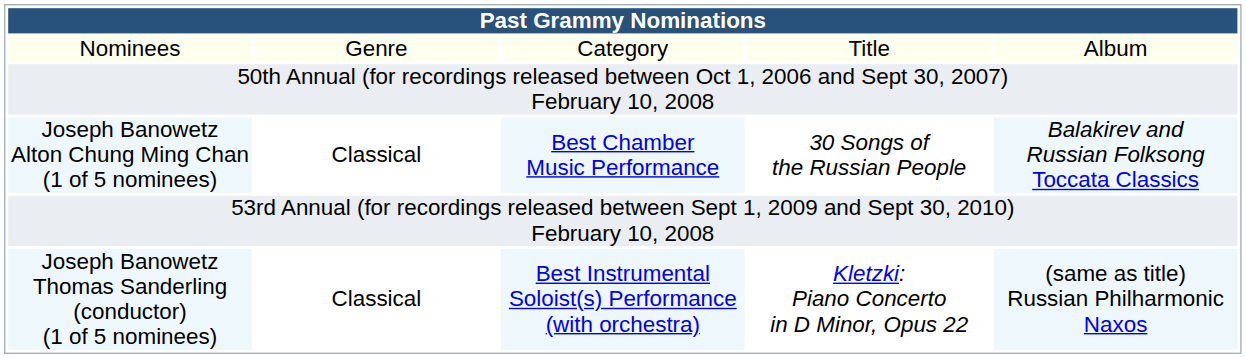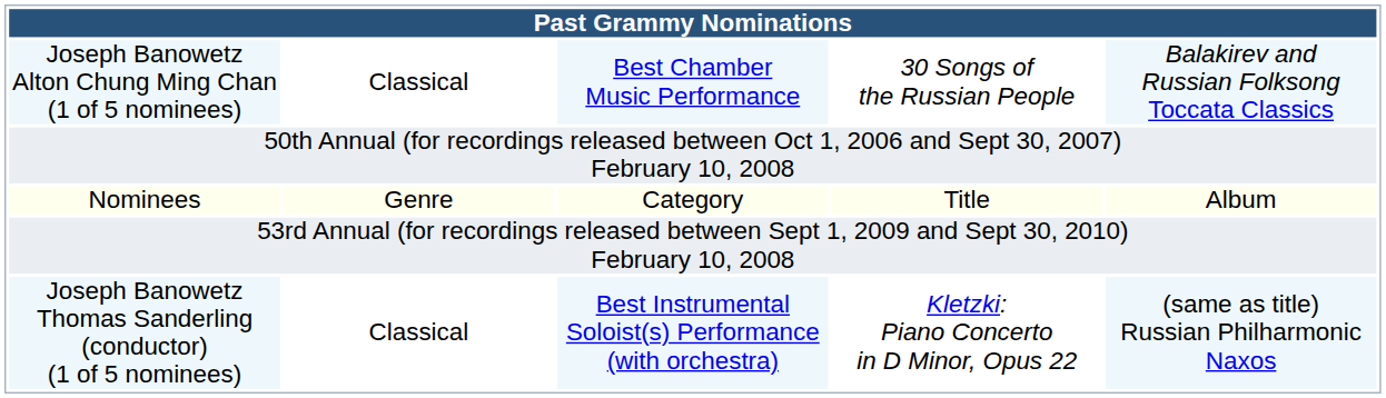rows swapped: Nominees <-> Joseph Banowetz Alton Chung Ming Chan (1 of 5 nominees)
